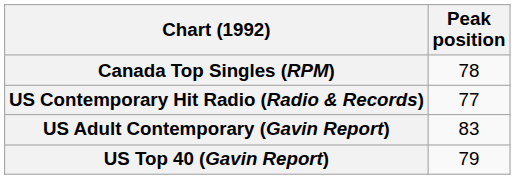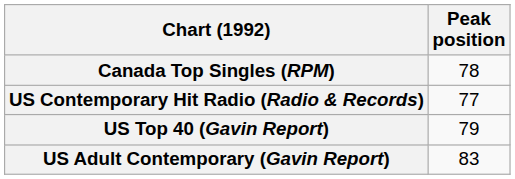rows swapped: US Top 40 (Gavin Report) <-> US Adult Contemporary (Gavin Report)
